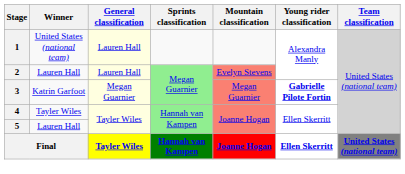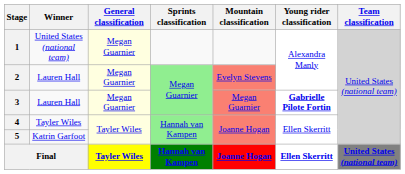1 | General classification: Lauren Hall -> Megan Guarnier
2 | General classification: Lauren Hall -> Megan Guarnier
3 | Winner: Katrin Garfoot -> Lauren Hall
5 | Winner: Lauren Hall -> Katrin Garfoot
